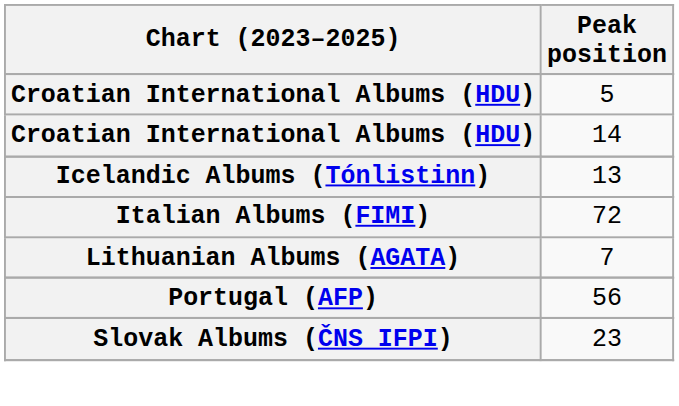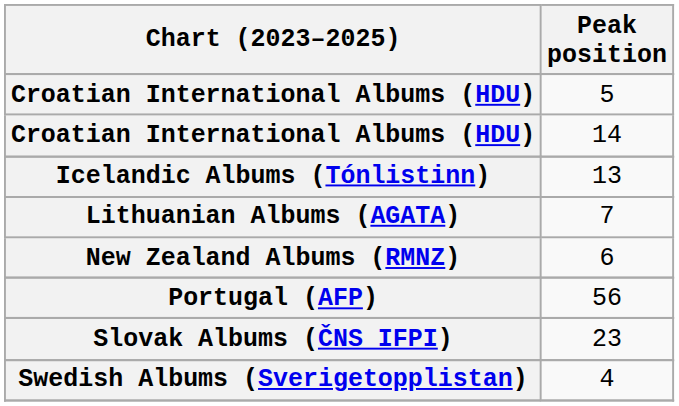- row: Italian Albums (FIMI) | 72
+ row: New Zealand Albums (RMNZ) | 6
+ row: Swedish Albums (Sverigetopplistan) | 4
